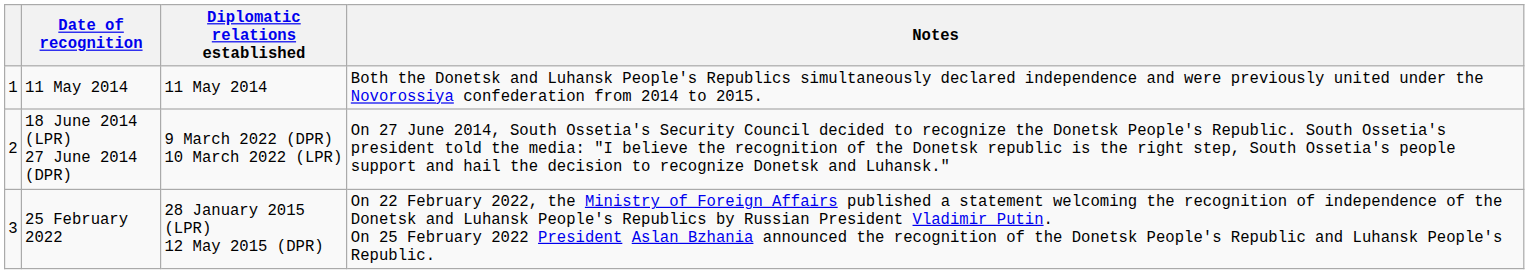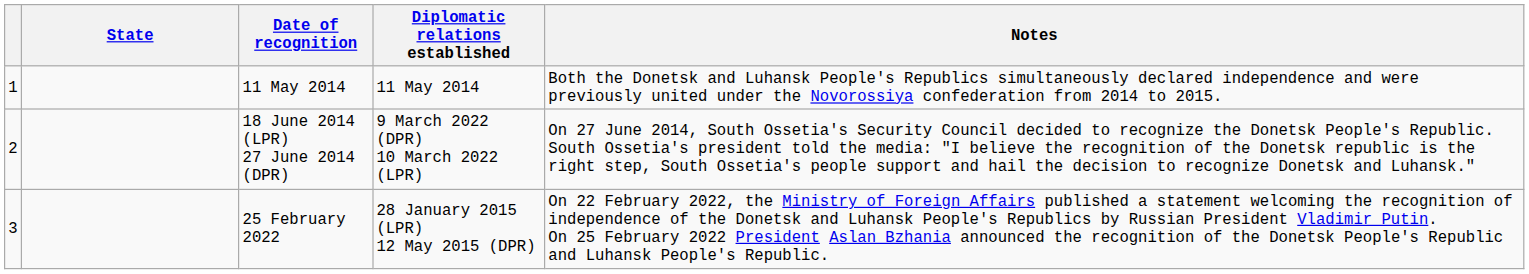+ column: State
